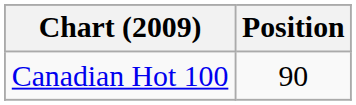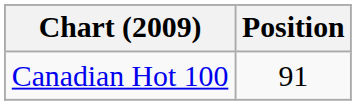Canadian Hot 100 | Position: 90 -> 91
